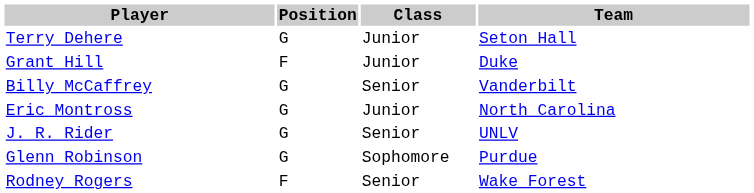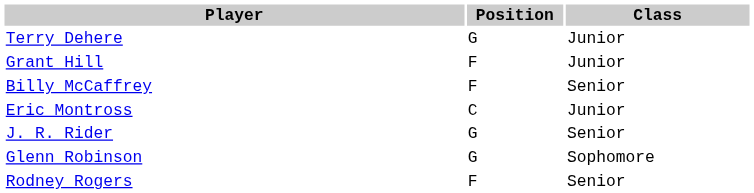- column: Team | Seton Hall | Duke | Vanderbilt | North Carolina | UNLV | Purdue | Wake Forest
Billy McCaffrey | Position: G -> F
Eric Montross | Position: G -> C
